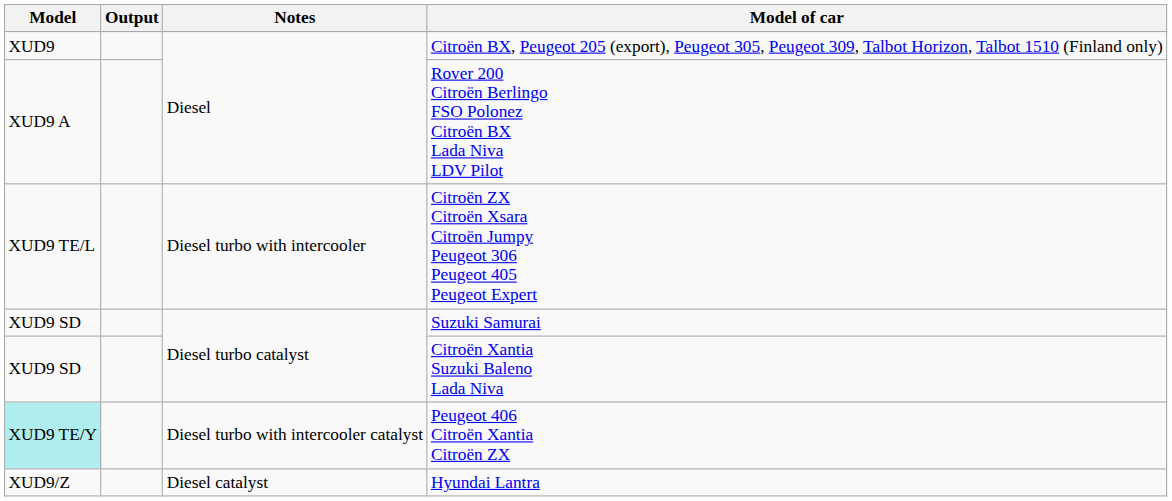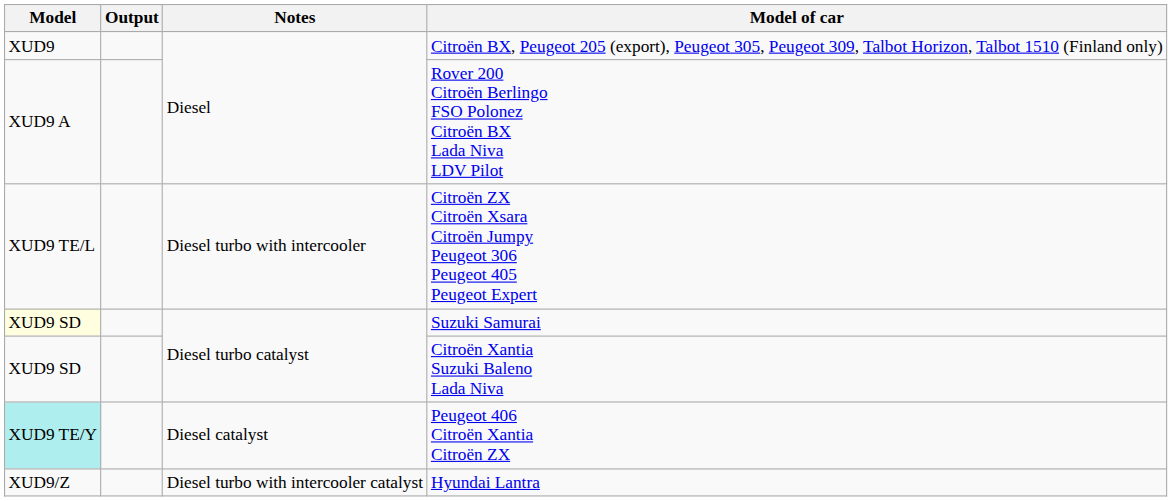Suzuki Samurai | Model: no background -> lightyellow background
Peugeot 406 Citroën Xantia Citroën ZX | Notes: Diesel turbo with intercooler catalyst -> Diesel catalyst
Hyundai Lantra | Notes: Diesel catalyst -> Diesel turbo with intercooler catalyst
